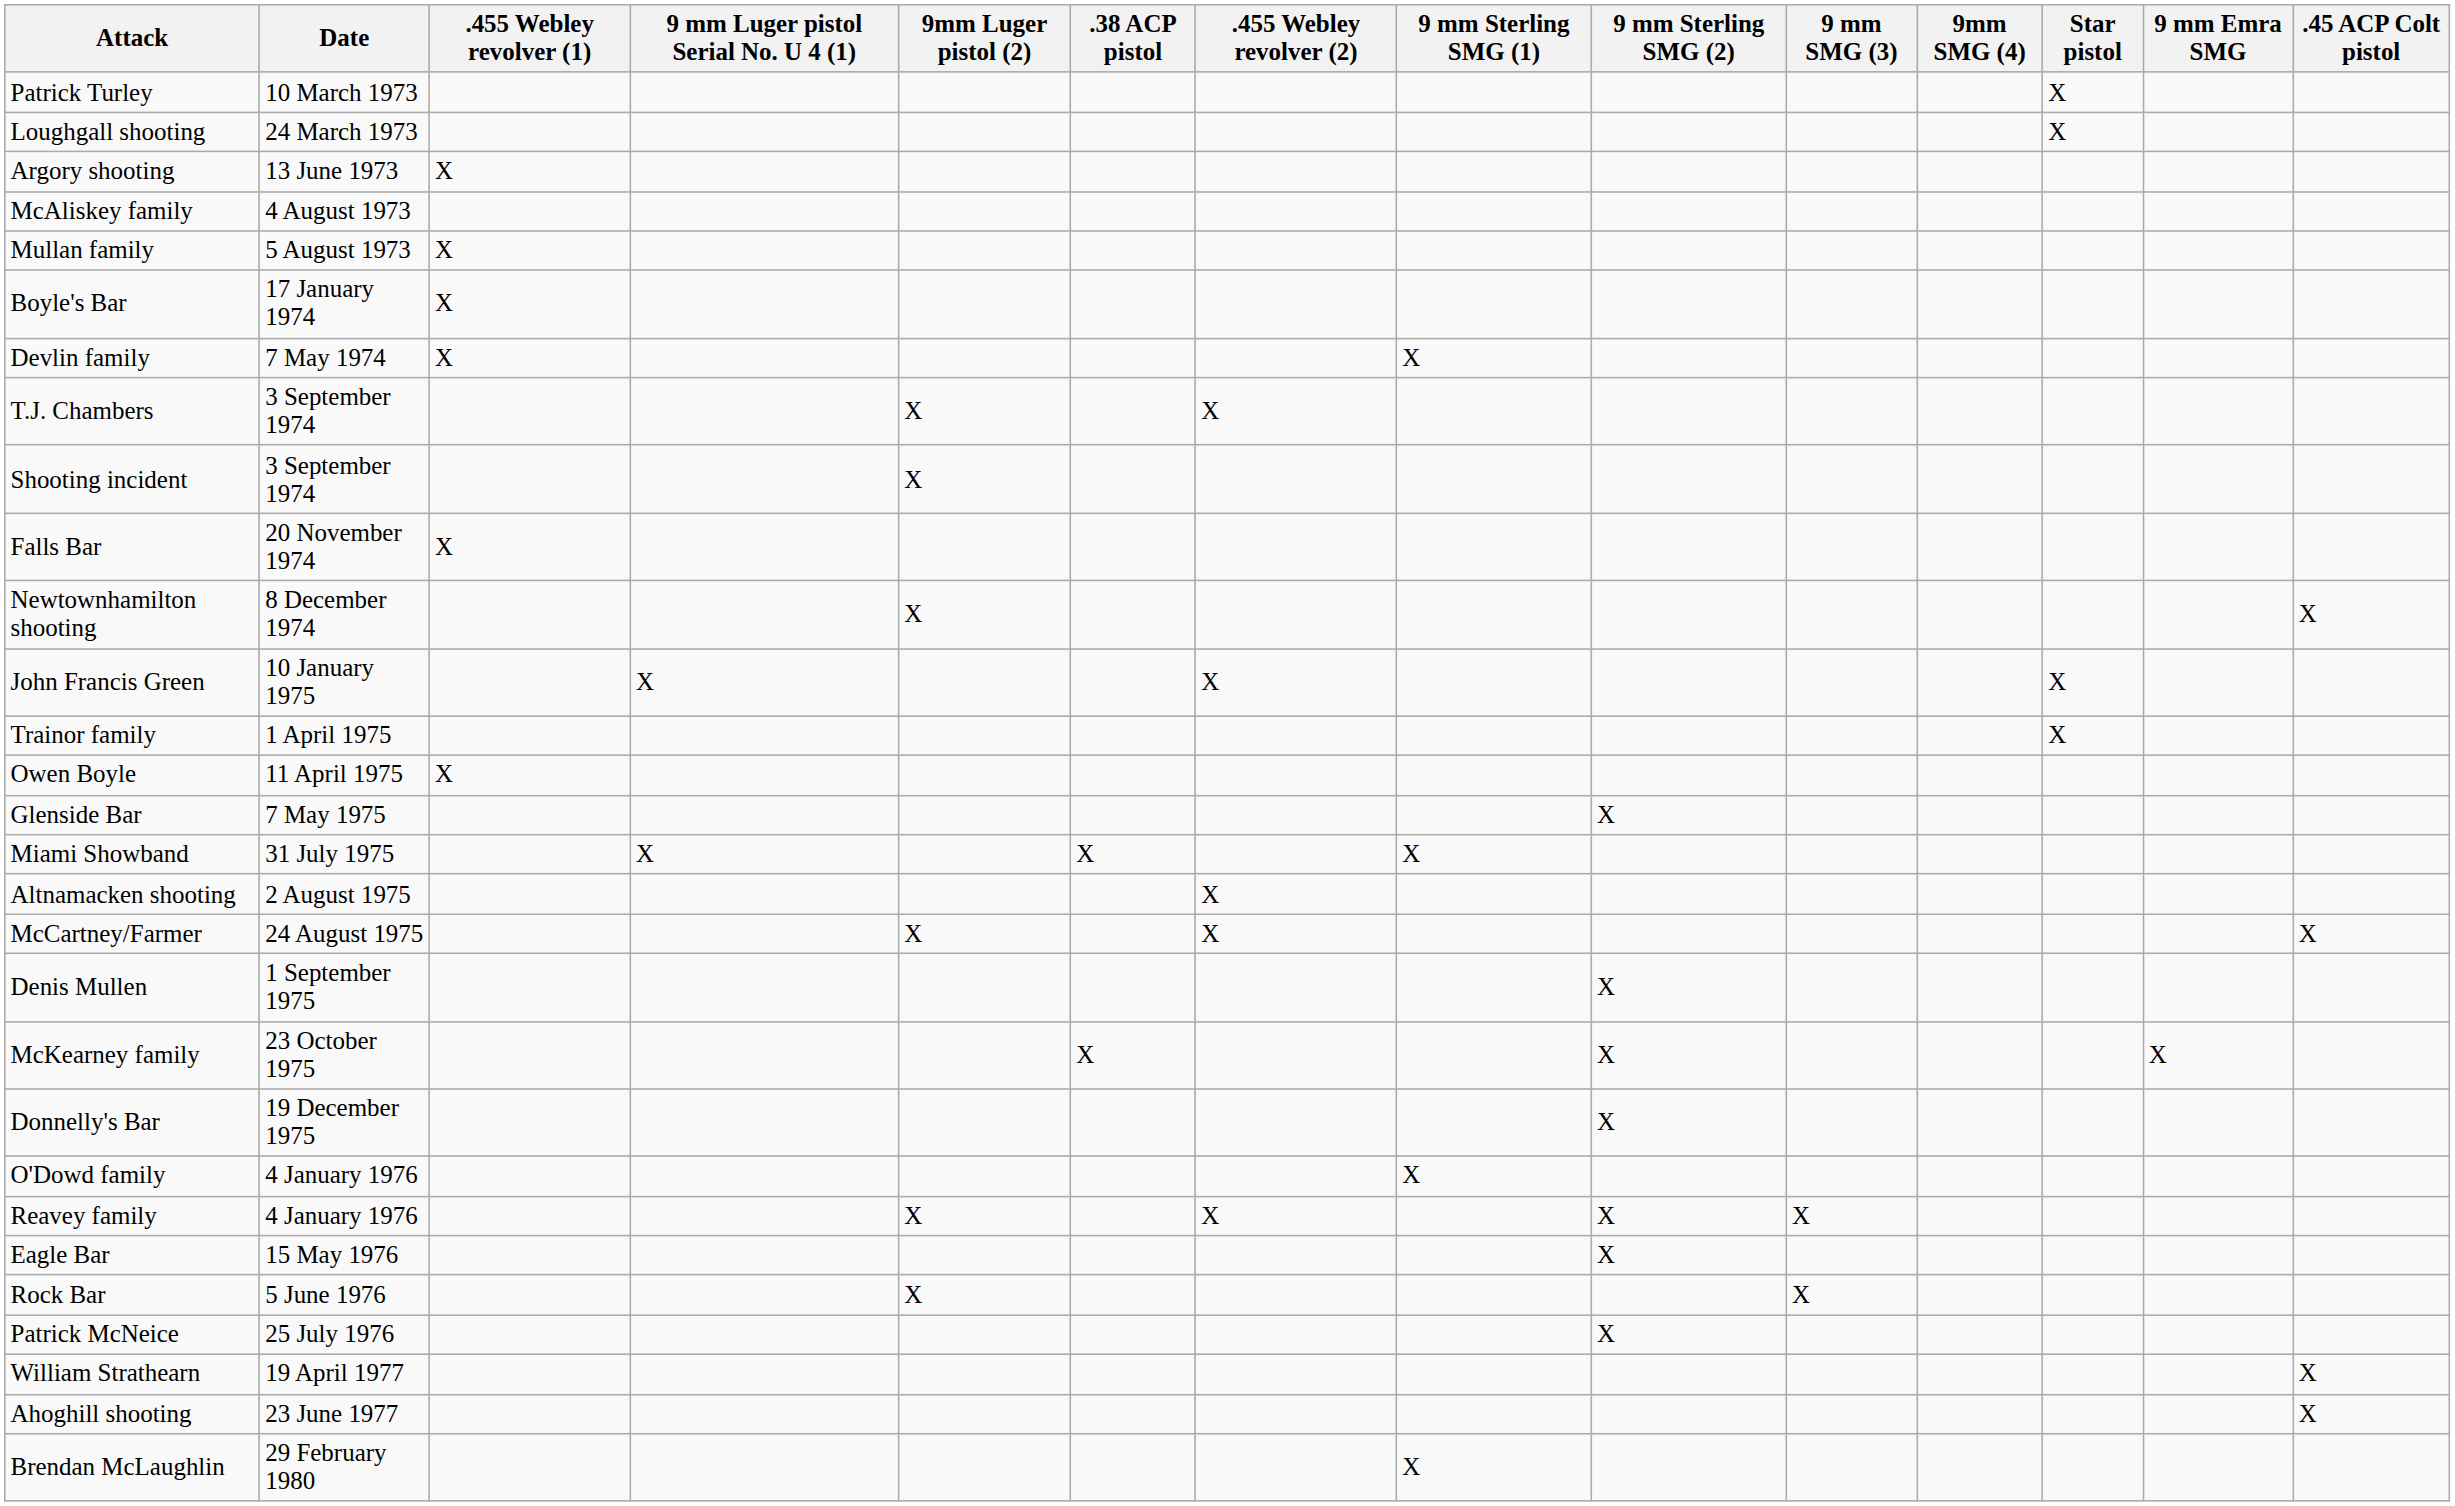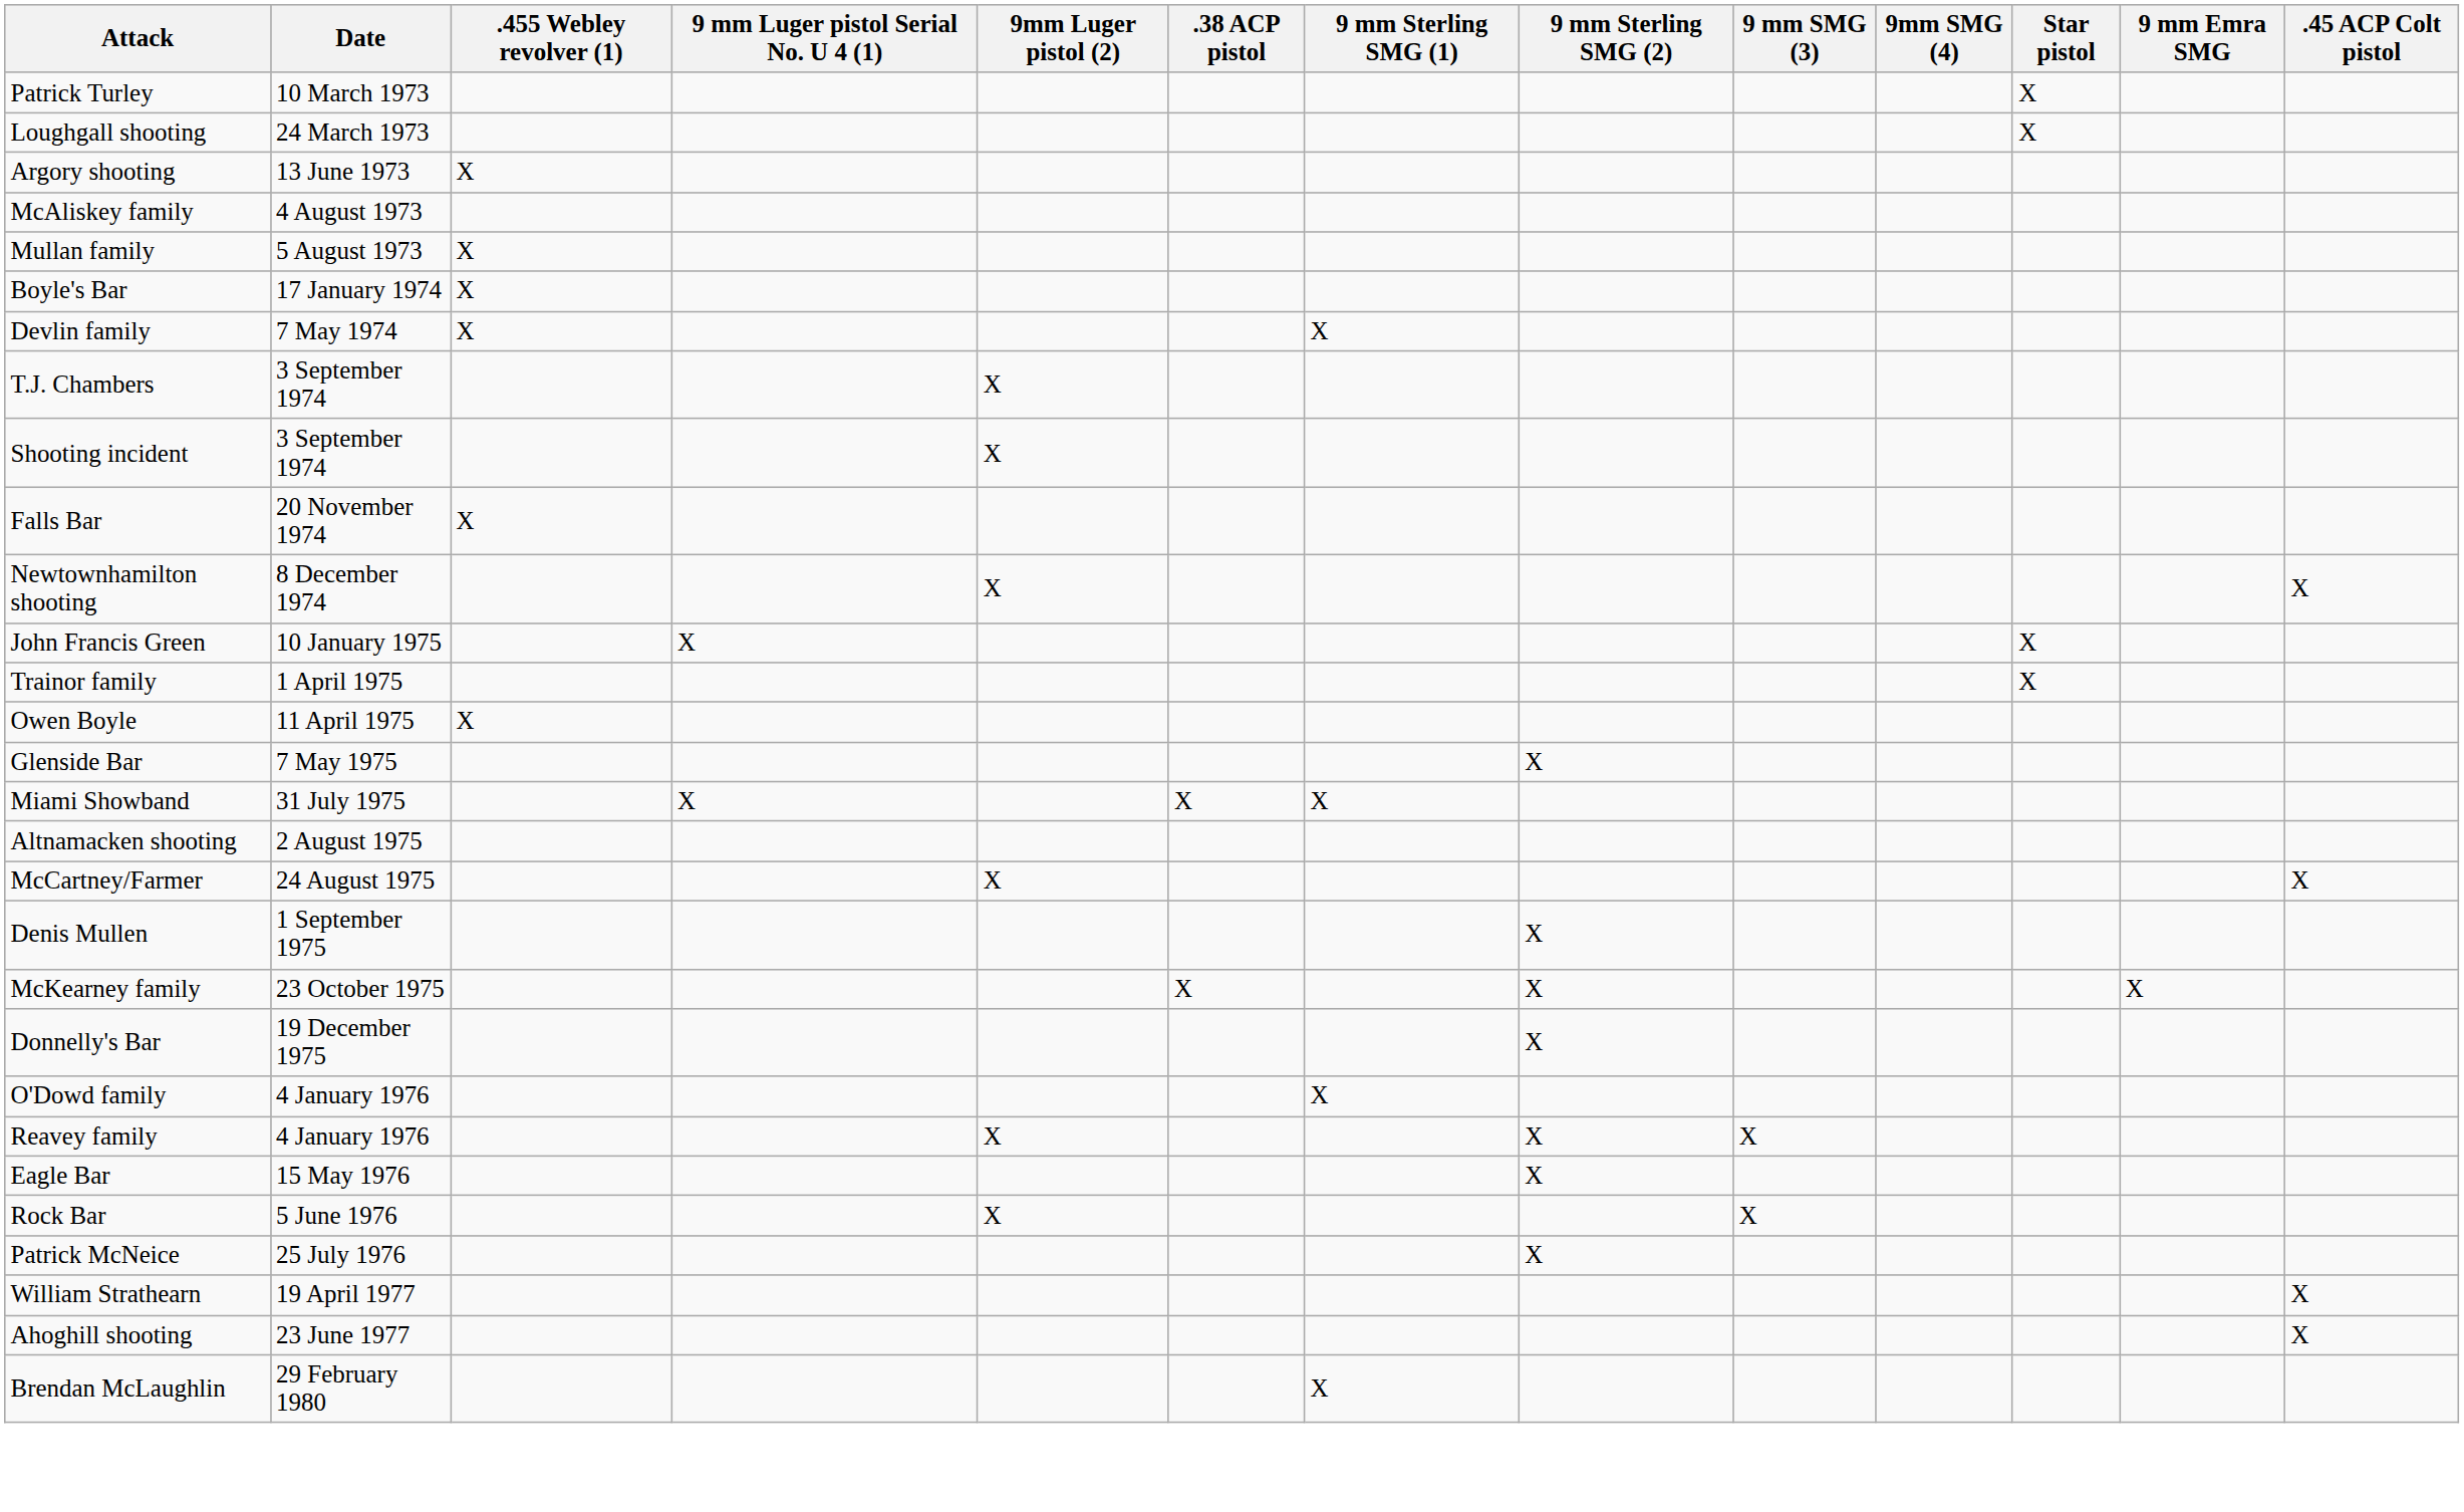- column: .455 Webley revolver (2) | X | X | X | X | X
